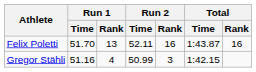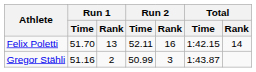Felix Poletti | Total / Time: 1:43.87 -> 1:42.15
Felix Poletti | Total / Rank: 16 -> 14
Gregor Stähli | Run 1 / Rank: 4 -> 2
Gregor Stähli | Total / Time: 1:42.15 -> 1:43.87
